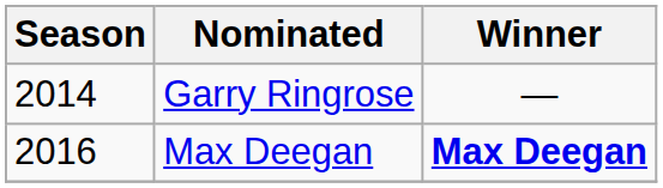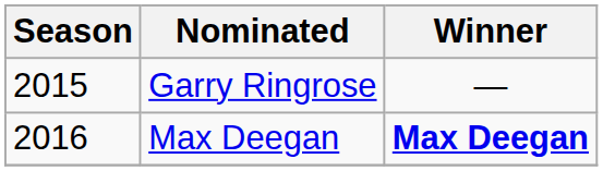Garry Ringrose | Season: 2014 -> 2015
